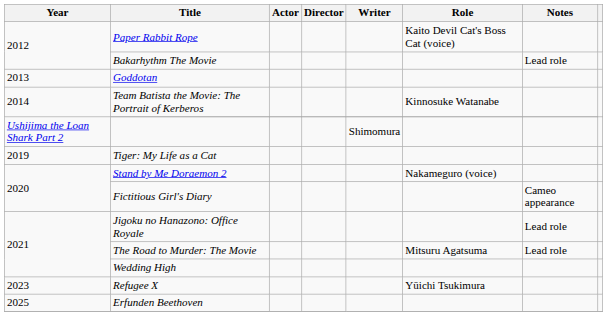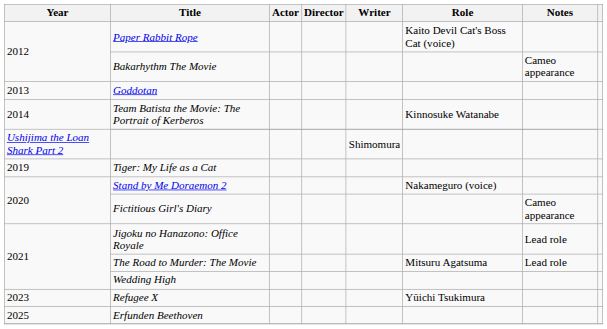Bakarhythm The Movie | Notes: Lead role -> Cameo appearance
